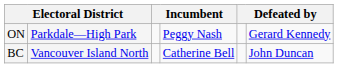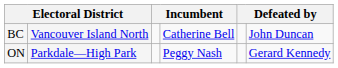rows swapped: ON <-> BC
